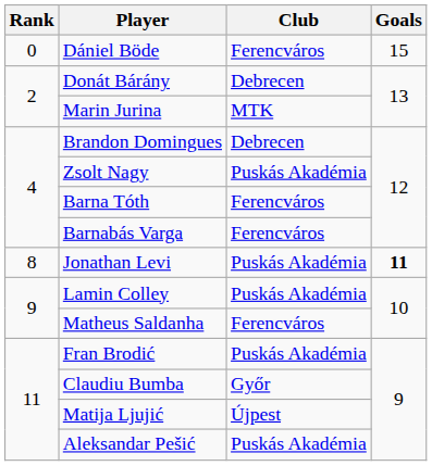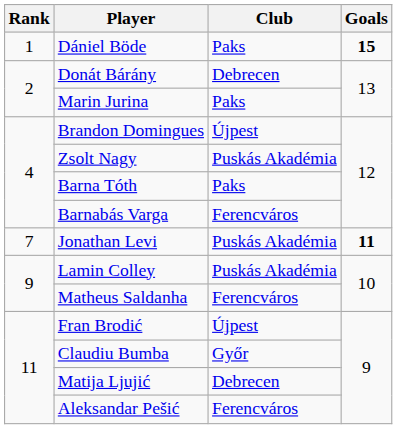Dániel Böde | Rank: 0 -> 1
Dániel Böde | Club: Ferencváros -> Paks
Dániel Böde | Goals: normal -> bold
Marin Jurina | Club: MTK -> Paks
Brandon Domingues | Club: Debrecen -> Újpest
Barna Tóth | Club: Ferencváros -> Paks
Jonathan Levi | Rank: 8 -> 7
Fran Brodić | Club: Puskás Akadémia -> Újpest
Matija Ljujić | Club: Újpest -> Debrecen
Aleksandar Pešić | Club: Puskás Akadémia -> Ferencváros
